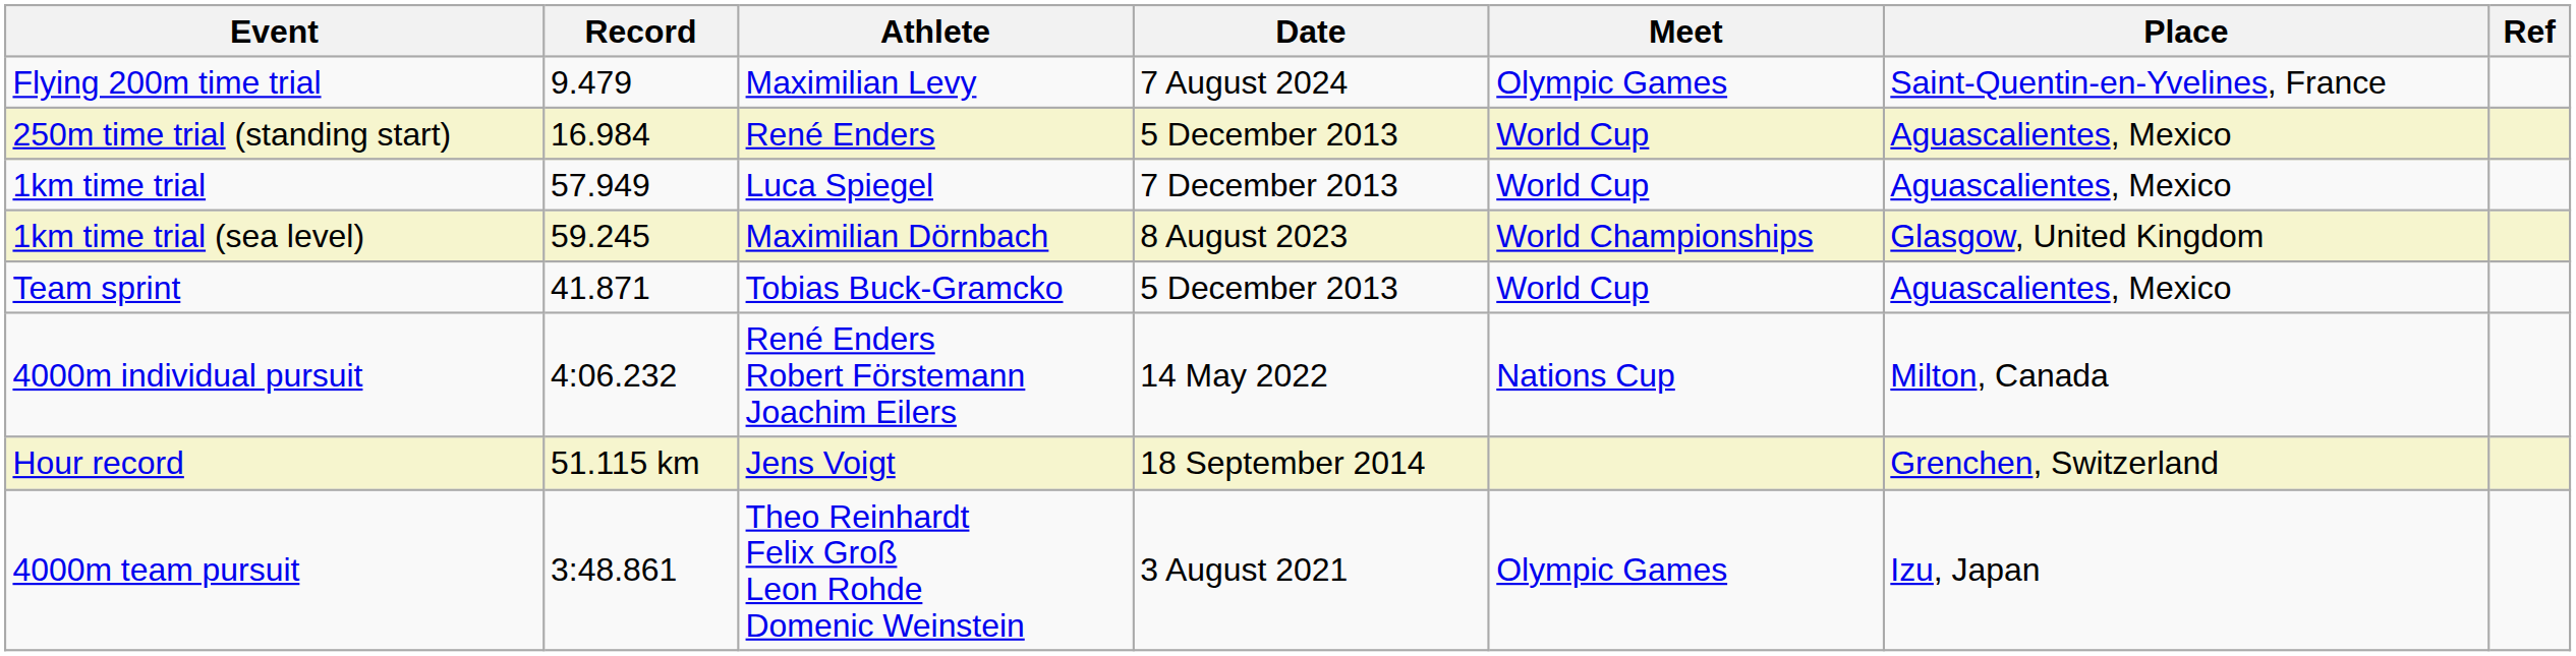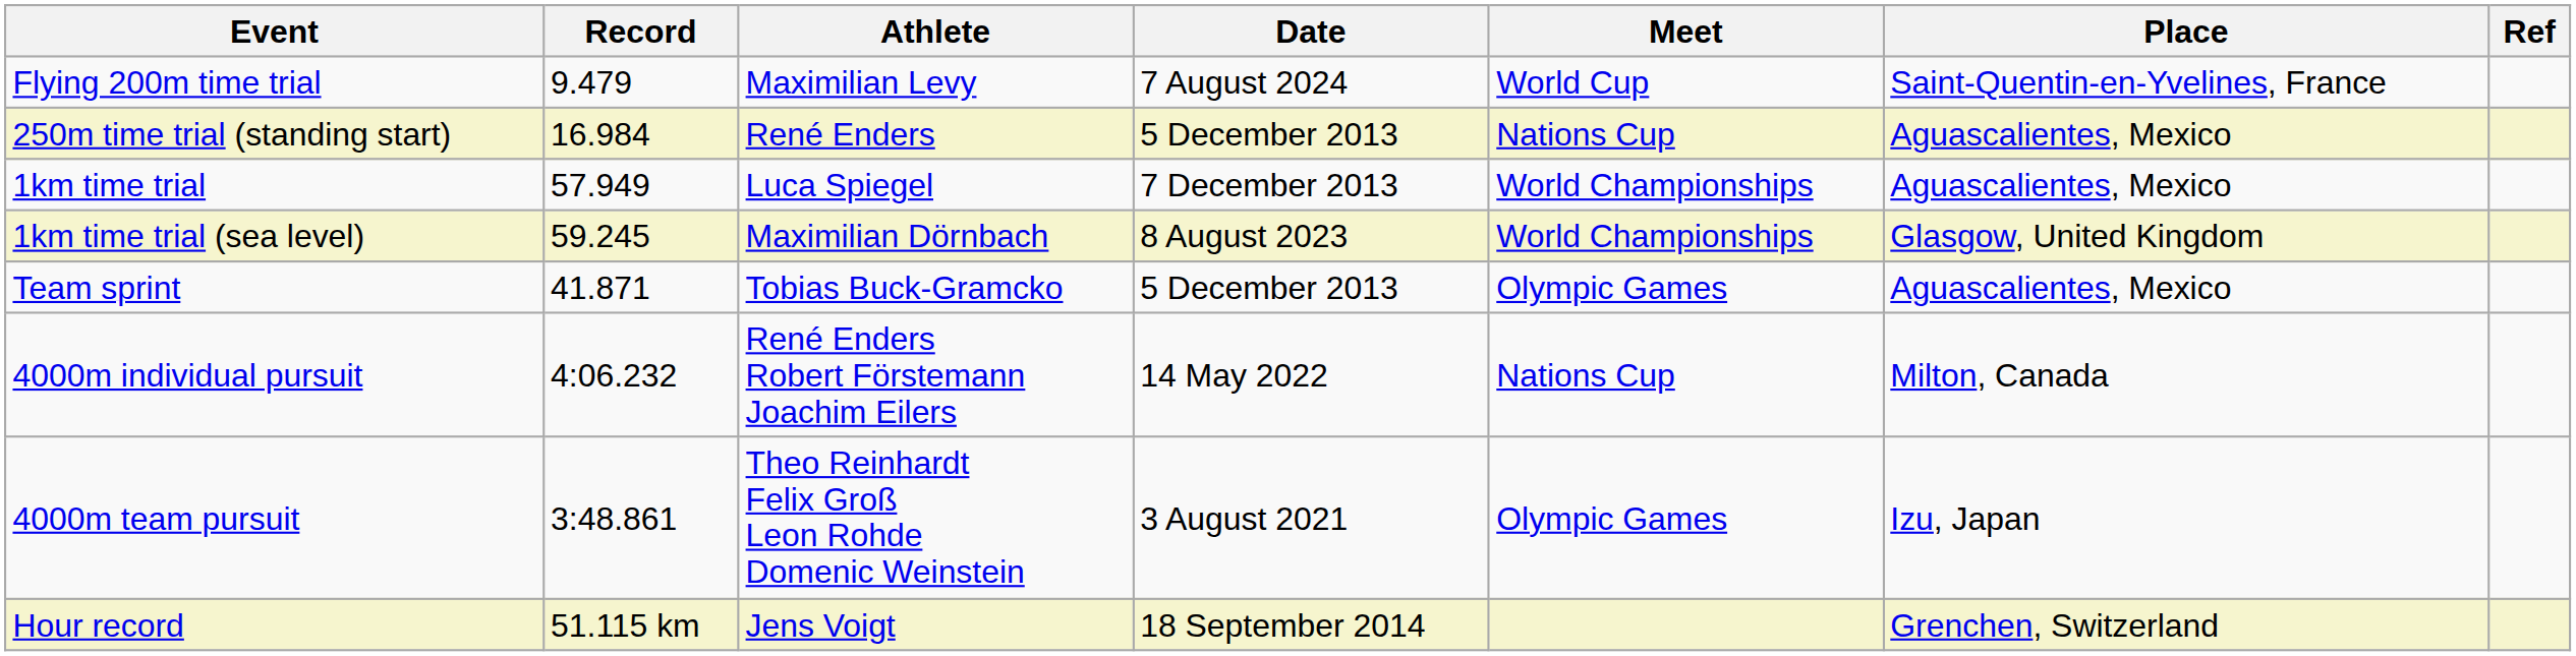Flying 200m time trial | Meet: Olympic Games -> World Cup
250m time trial (standing start) | Meet: World Cup -> Nations Cup
1km time trial | Meet: World Cup -> World Championships
Team sprint | Meet: World Cup -> Olympic Games
rows swapped: 4000m team pursuit <-> Hour record
